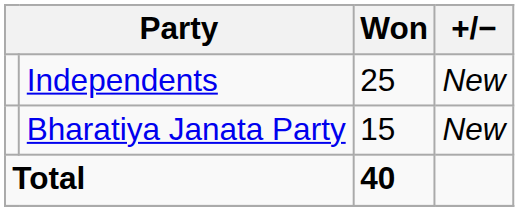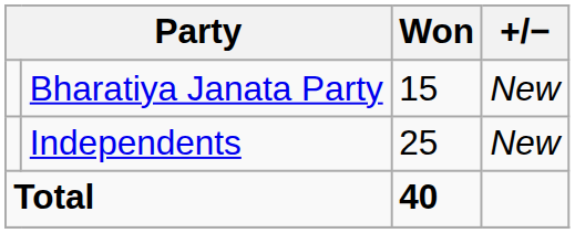rows swapped: Bharatiya Janata Party <-> Independents
